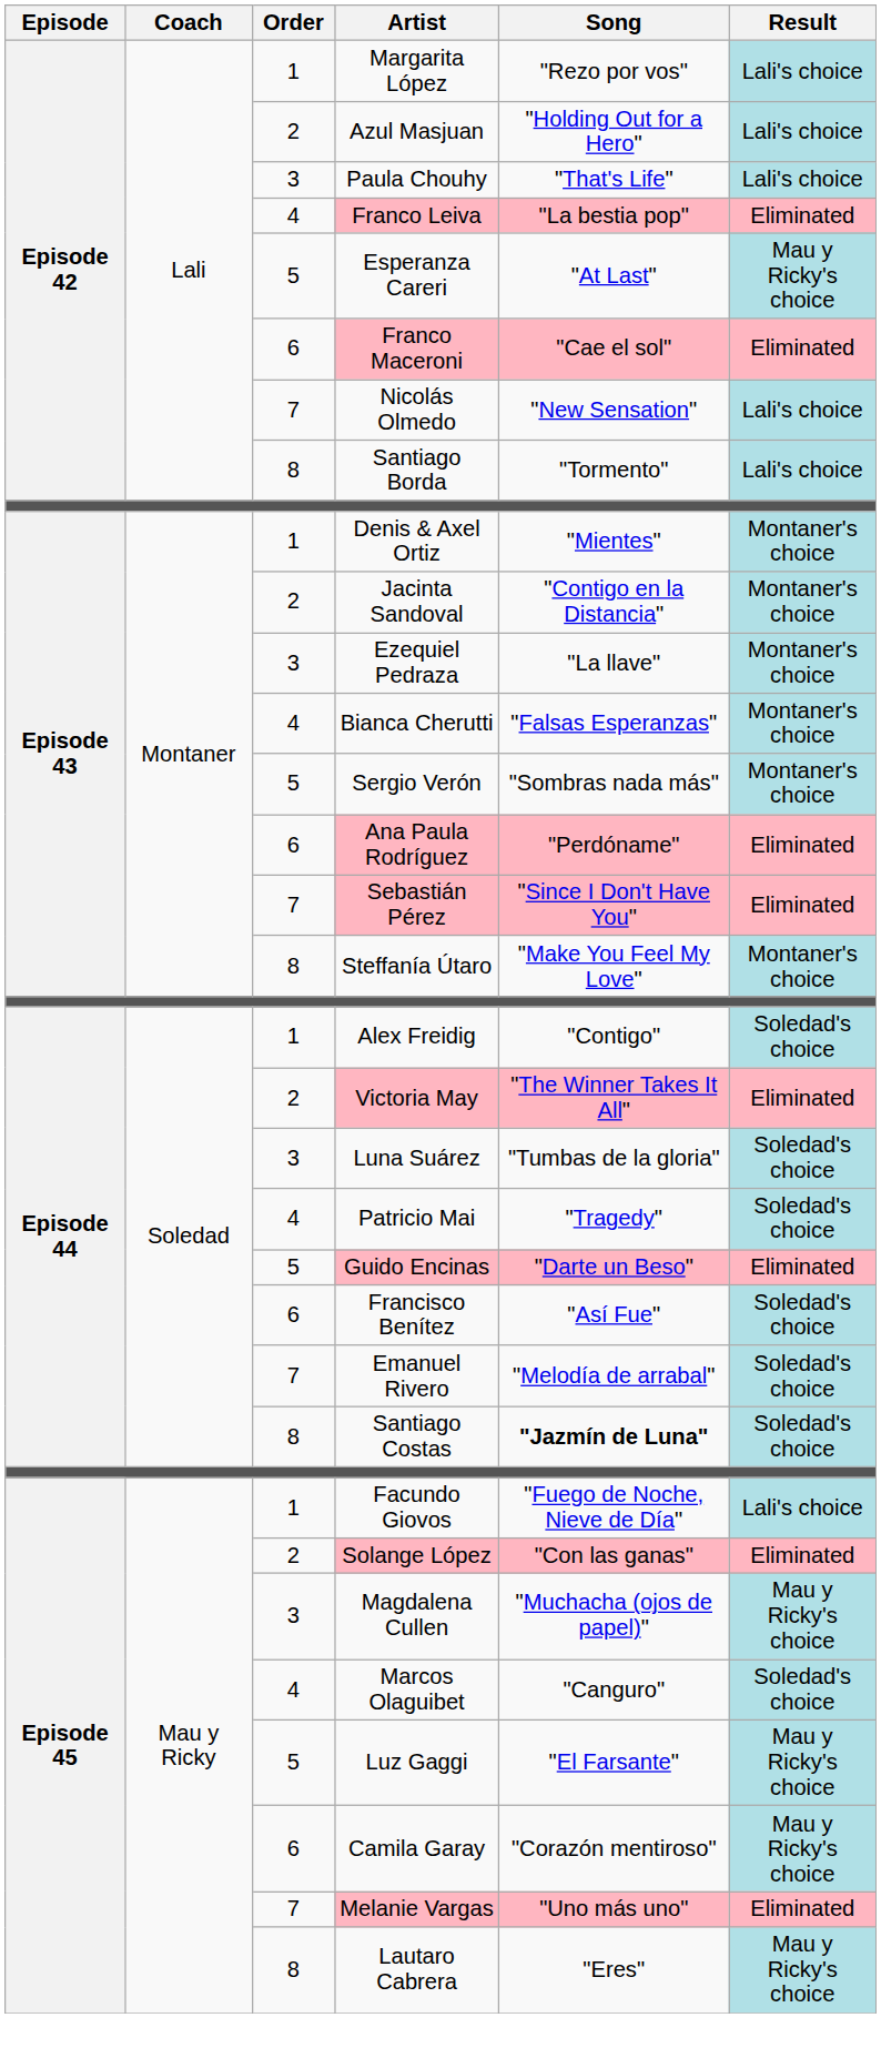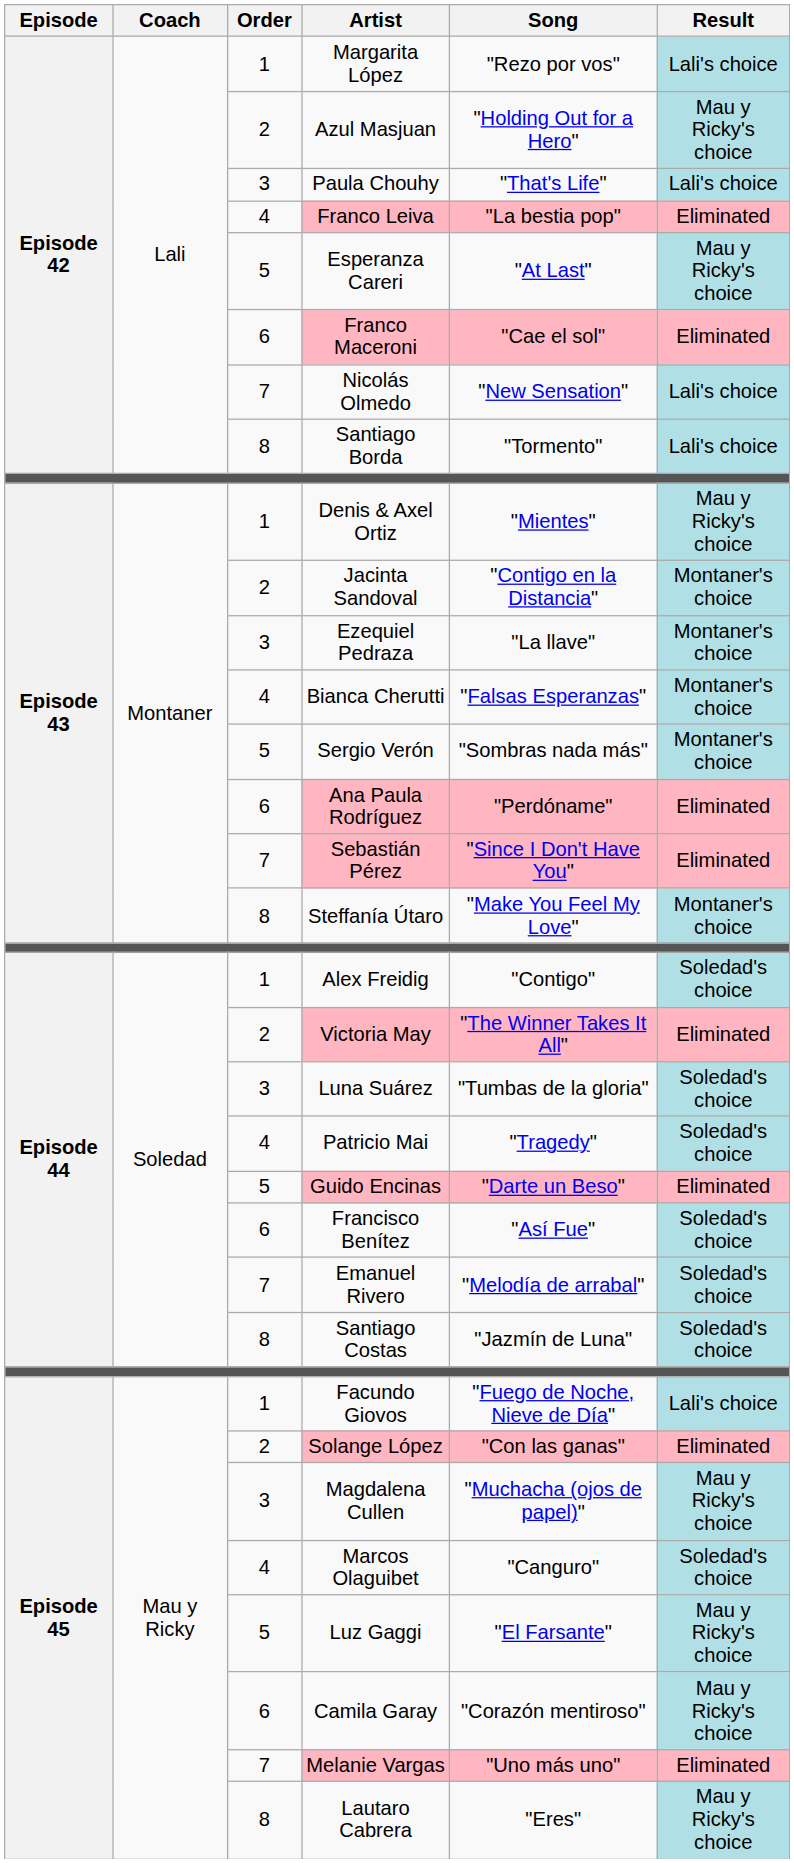Azul Masjuan | Result: Lali's choice -> Mau y Ricky's choice
Denis & Axel Ortiz | Result: Montaner's choice -> Mau y Ricky's choice
Santiago Costas | Song: bold -> normal
